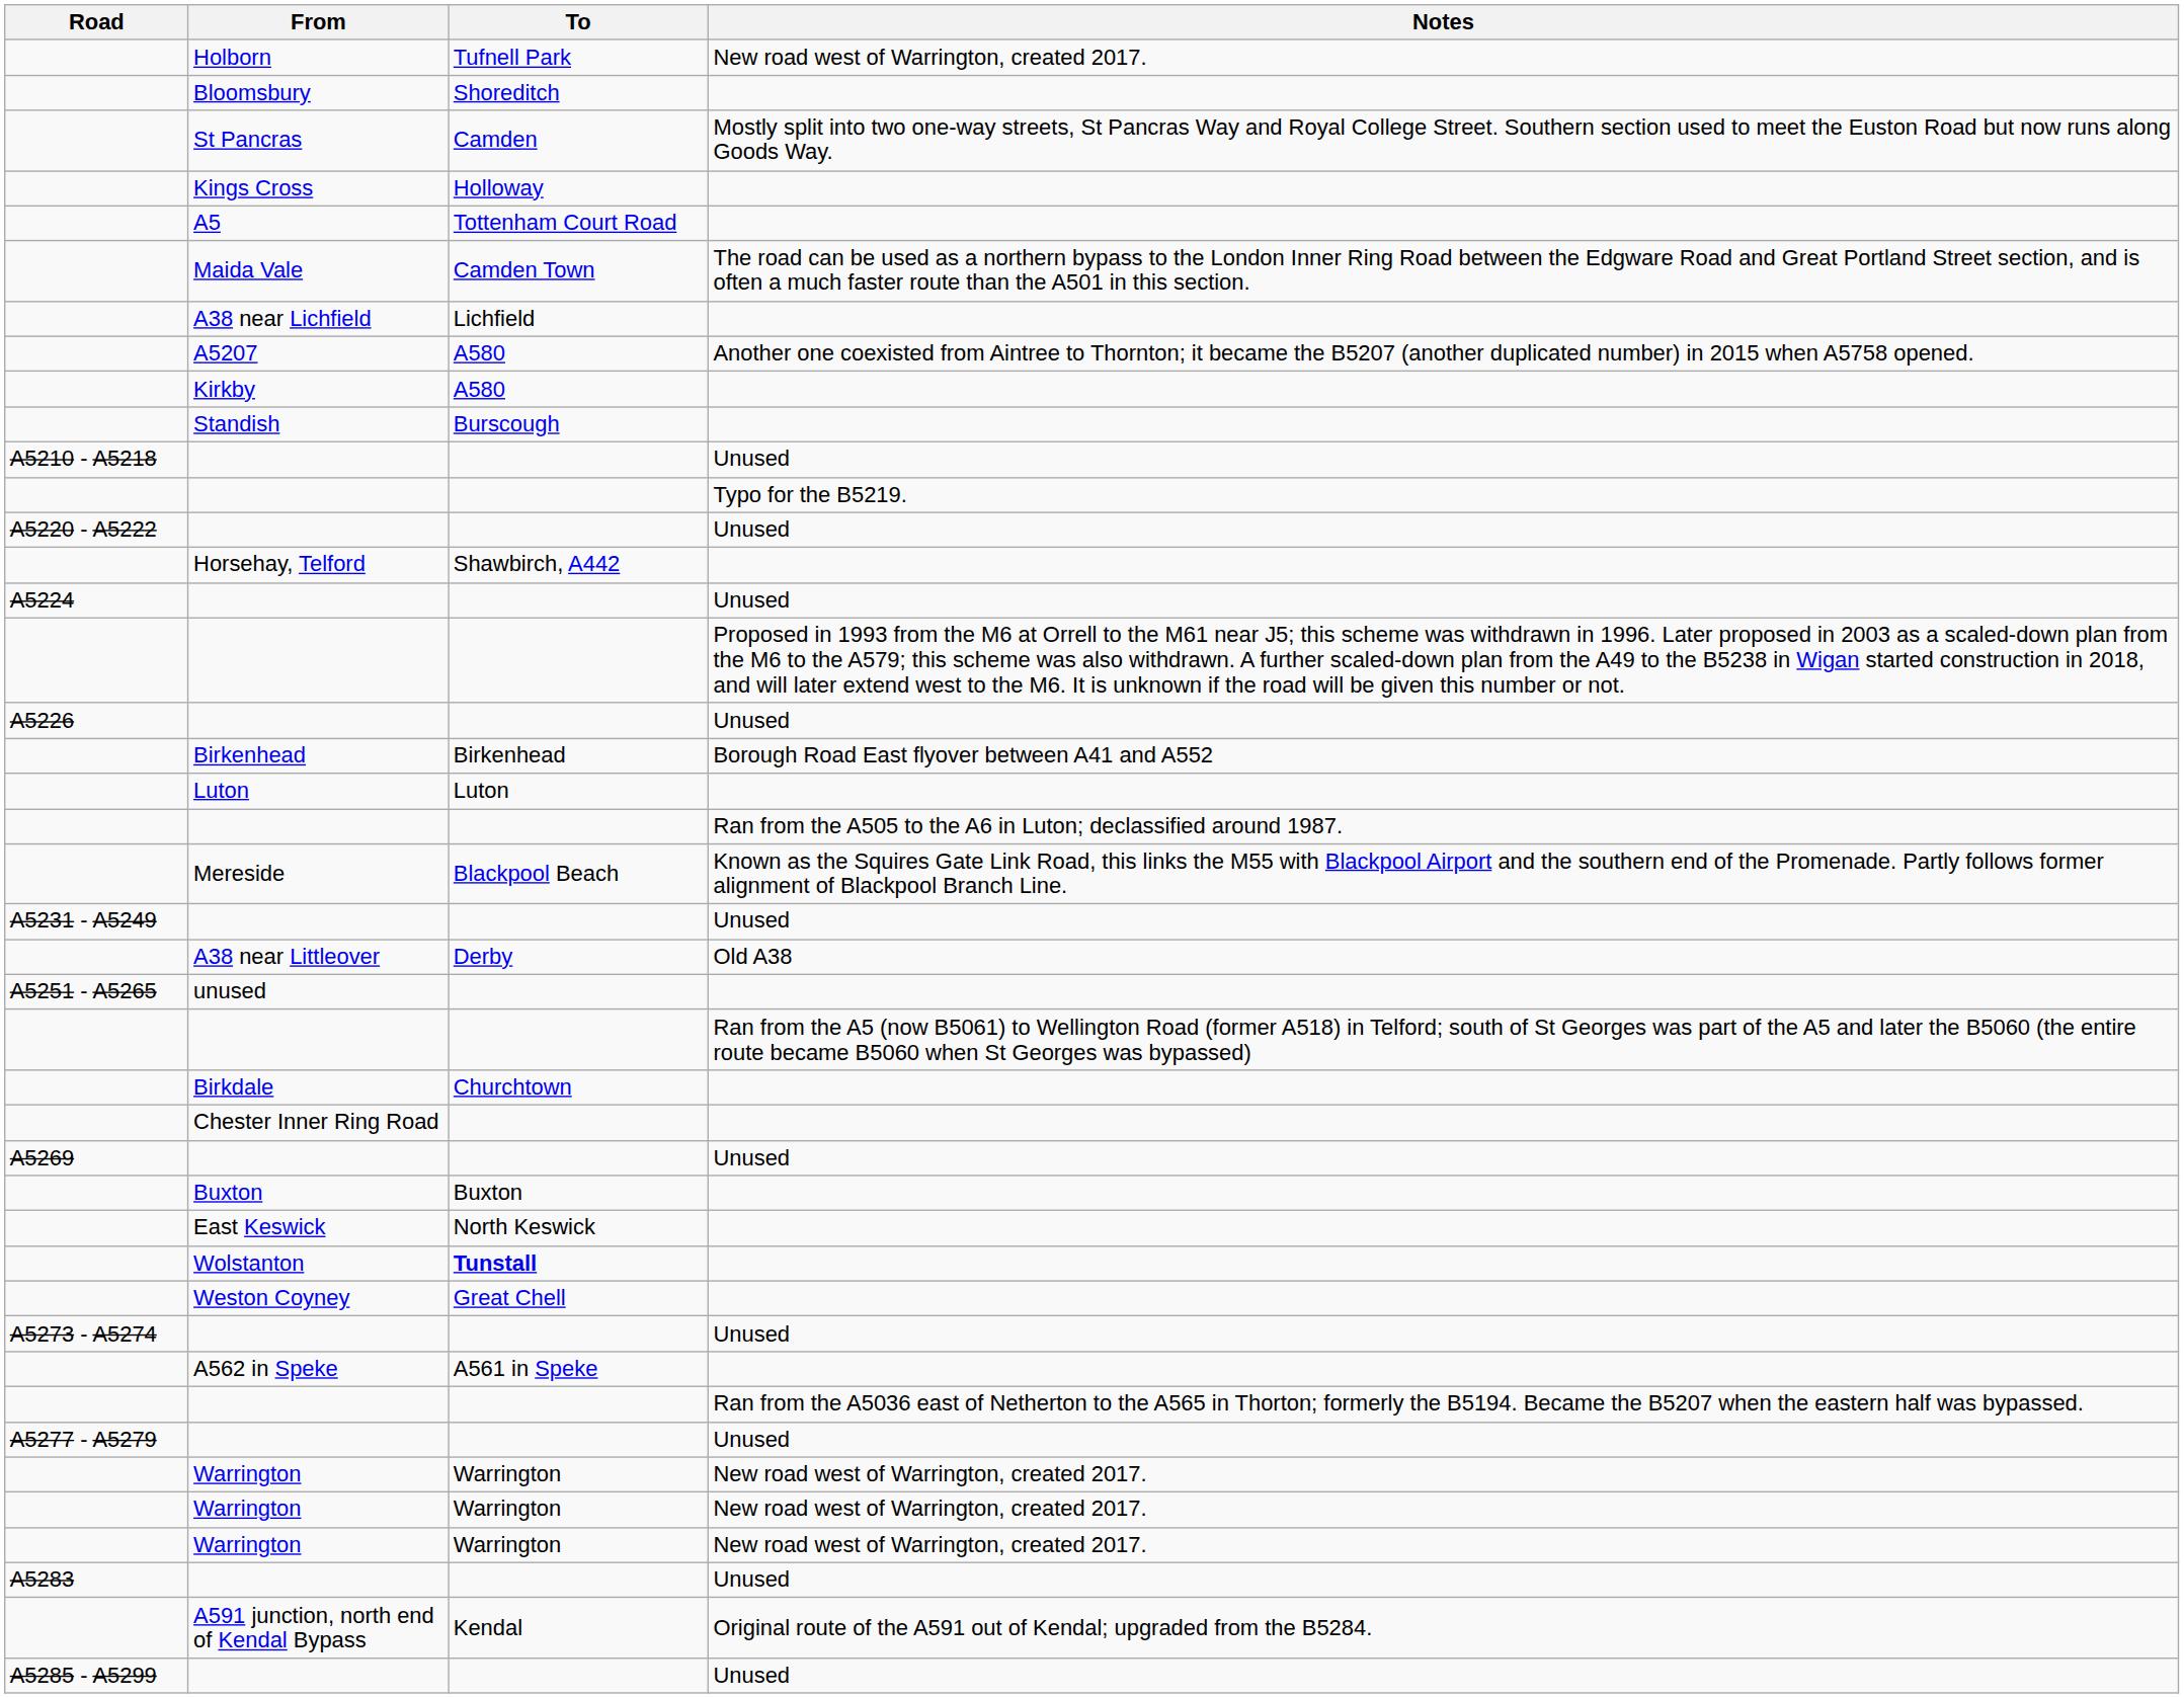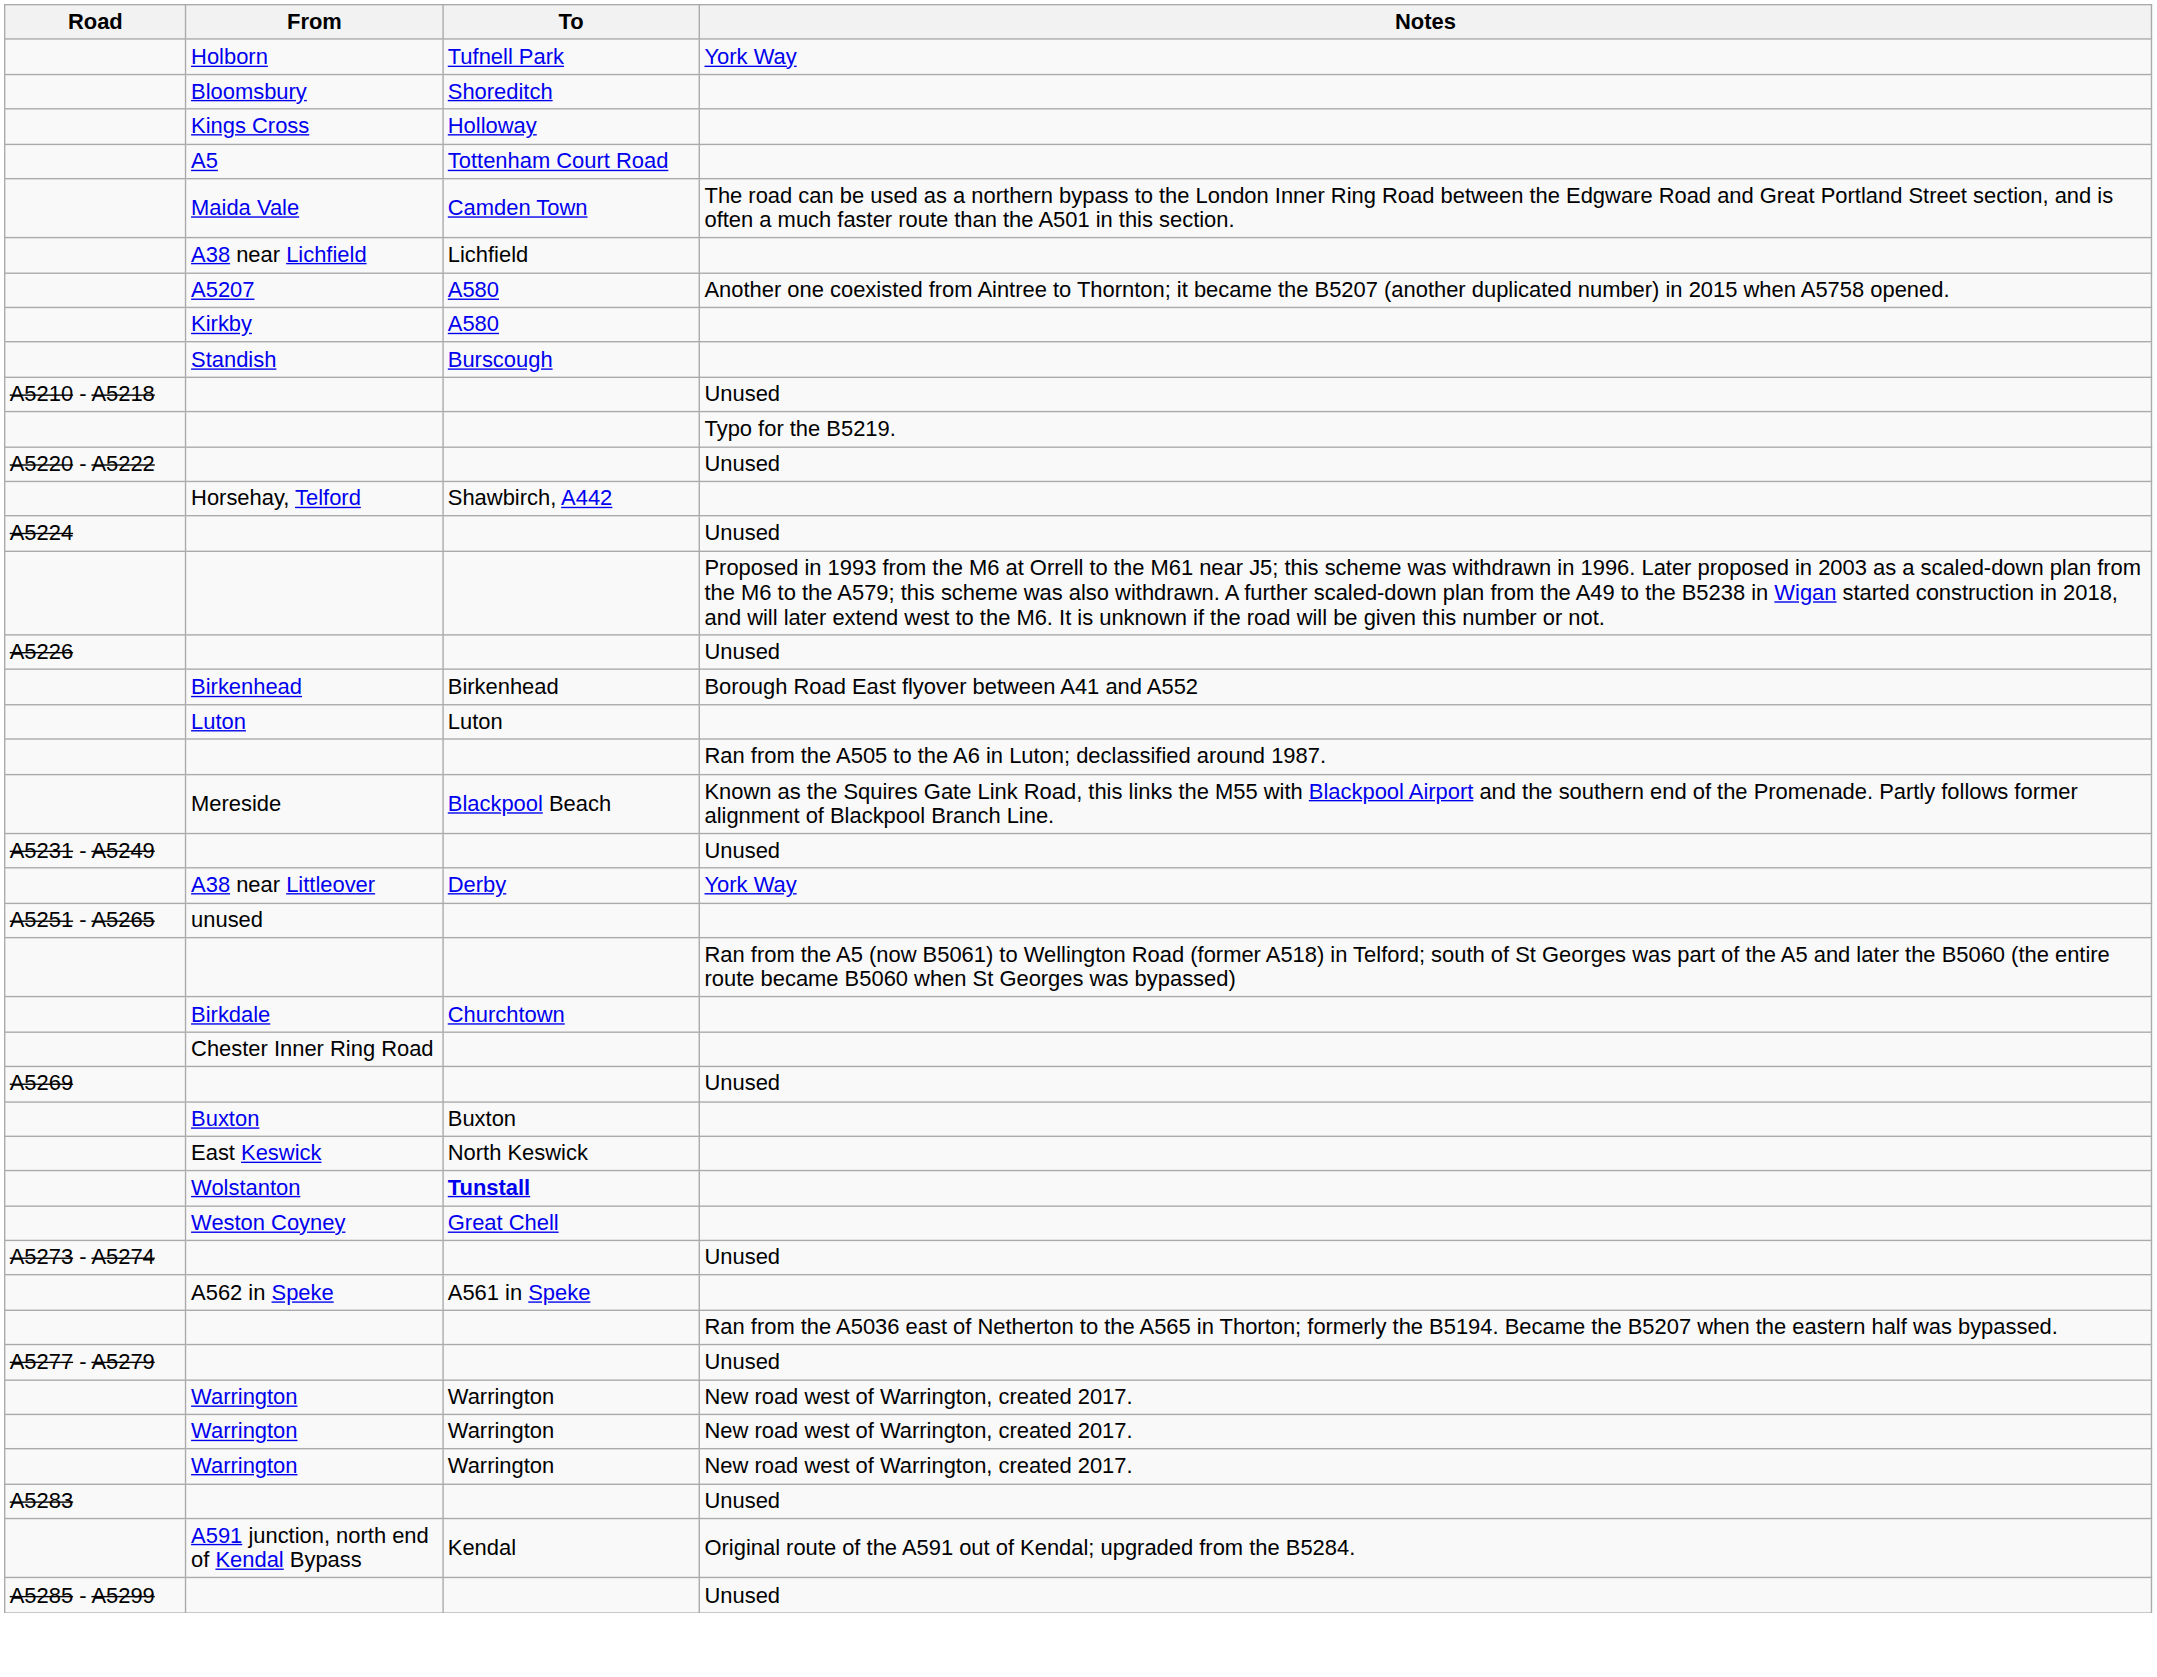Holborn | Notes: New road west of Warrington, created 2017. -> York Way
- row: St Pancras | Camden | Mostly split into two one-way streets, St Pancras Way and Royal College Street. Southern section used to meet the Euston Road but now runs along Goods Way.
A38 near Littleover | Notes: Old A38 -> York Way
